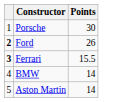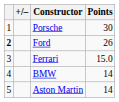+ column: +/–
Ferrari | column 1: bold -> normal
Ferrari | Points: 15.5 -> 15.0
